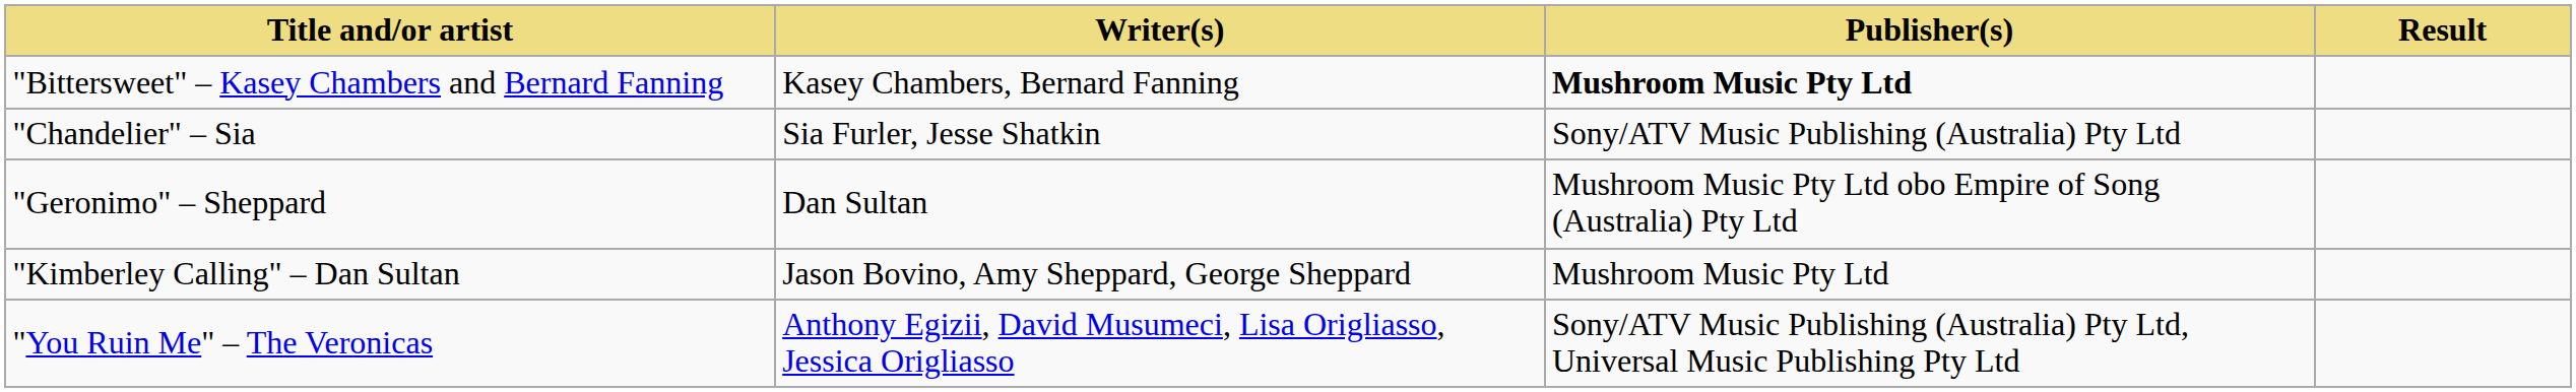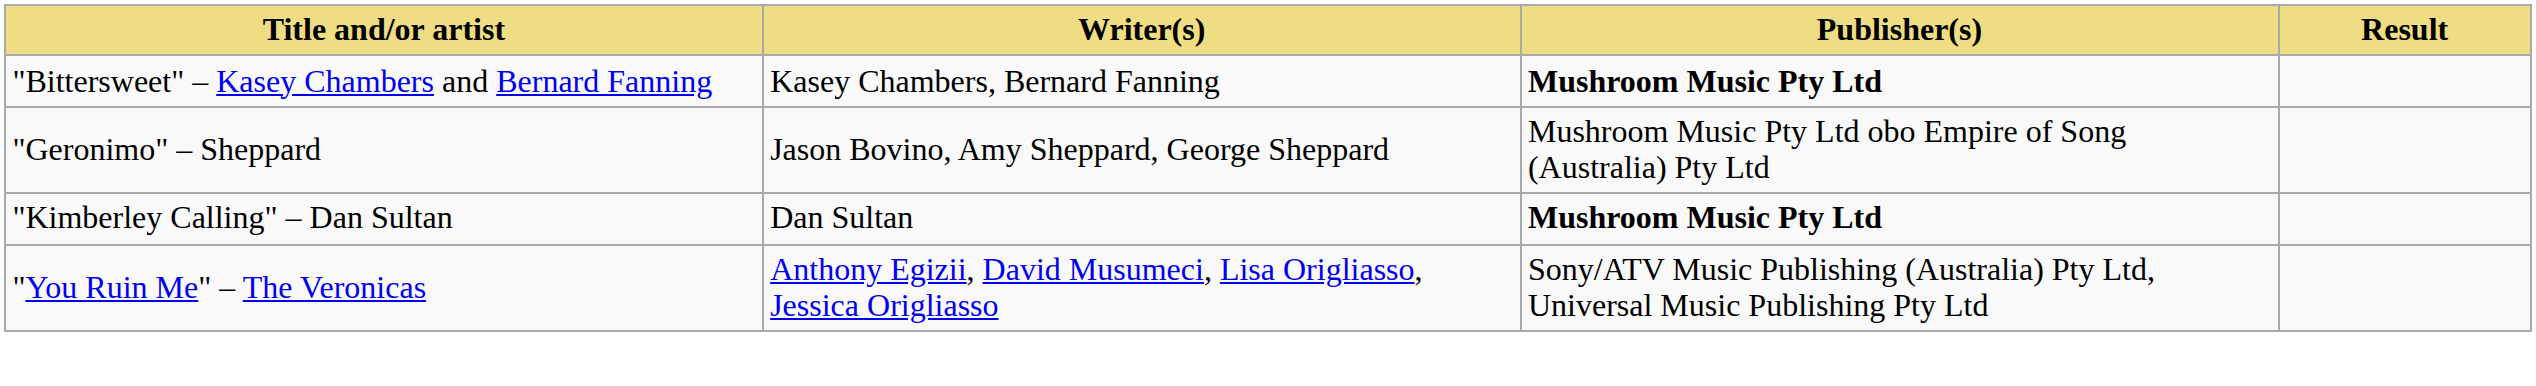- row: "Chandelier" – Sia | Sia Furler, Jesse Shatkin | Sony/ATV Music Publishing (Australia) Pty Ltd
"Geronimo" – Sheppard | Writer(s): Dan Sultan -> Jason Bovino, Amy Sheppard, George Sheppard
"Kimberley Calling" – Dan Sultan | Writer(s): Jason Bovino, Amy Sheppard, George Sheppard -> Dan Sultan
"Kimberley Calling" – Dan Sultan | Publisher(s): normal -> bold
